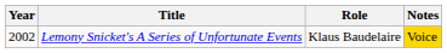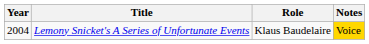Lemony Snicket's A Series of Unfortunate Events | Year: 2002 -> 2004
